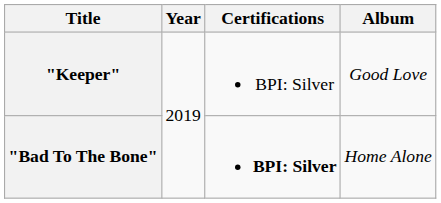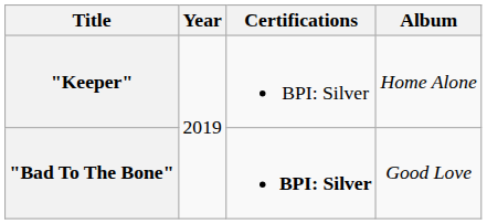"Keeper" | Album: Good Love -> Home Alone
"Bad To The Bone" | Album: Home Alone -> Good Love
